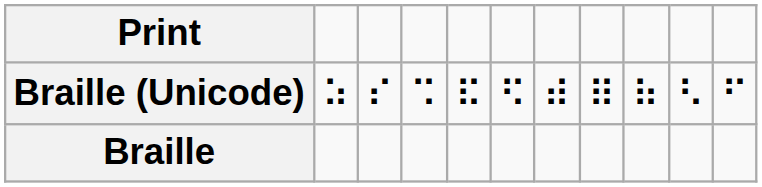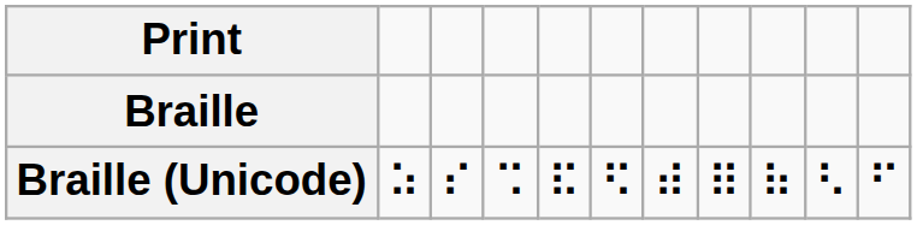rows swapped: Braille <-> Braille (Unicode)
